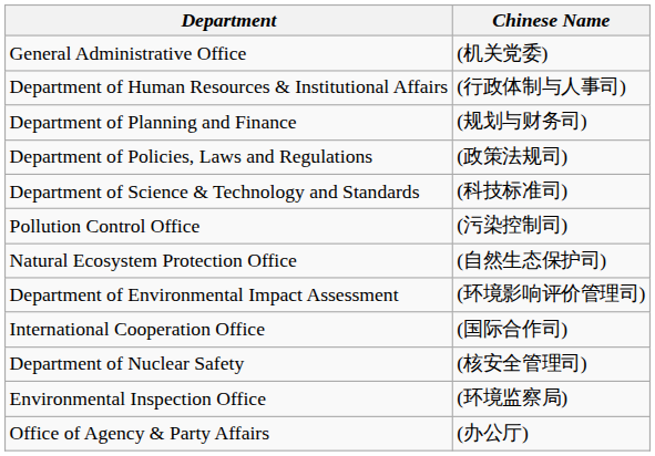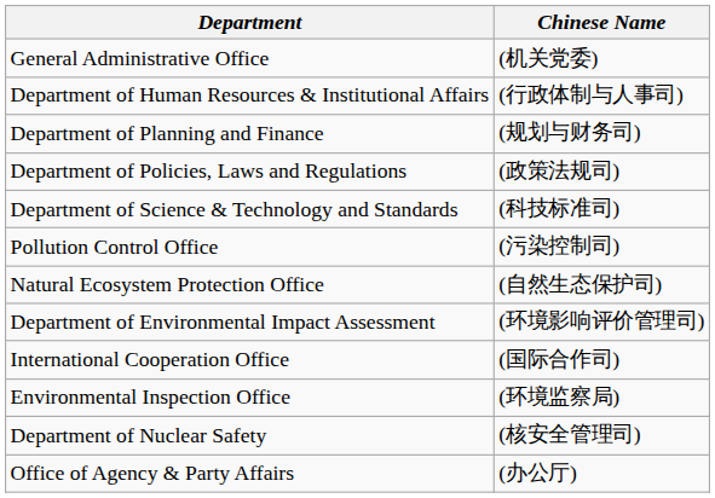rows swapped: Department of Nuclear Safety <-> Environmental Inspection Office
